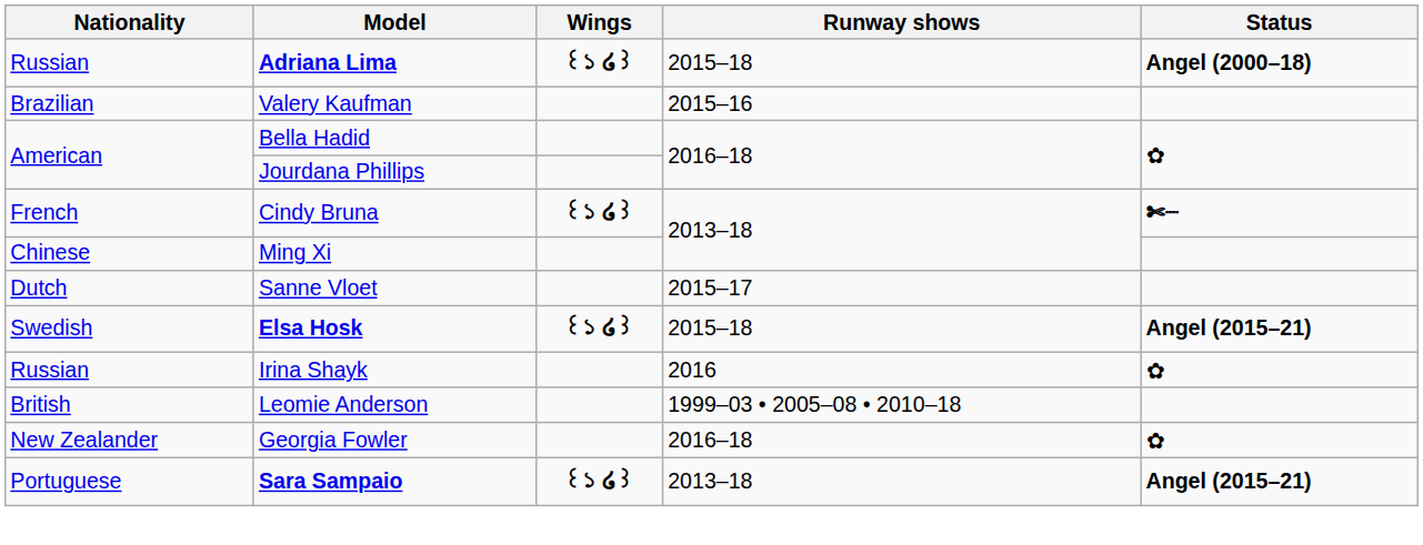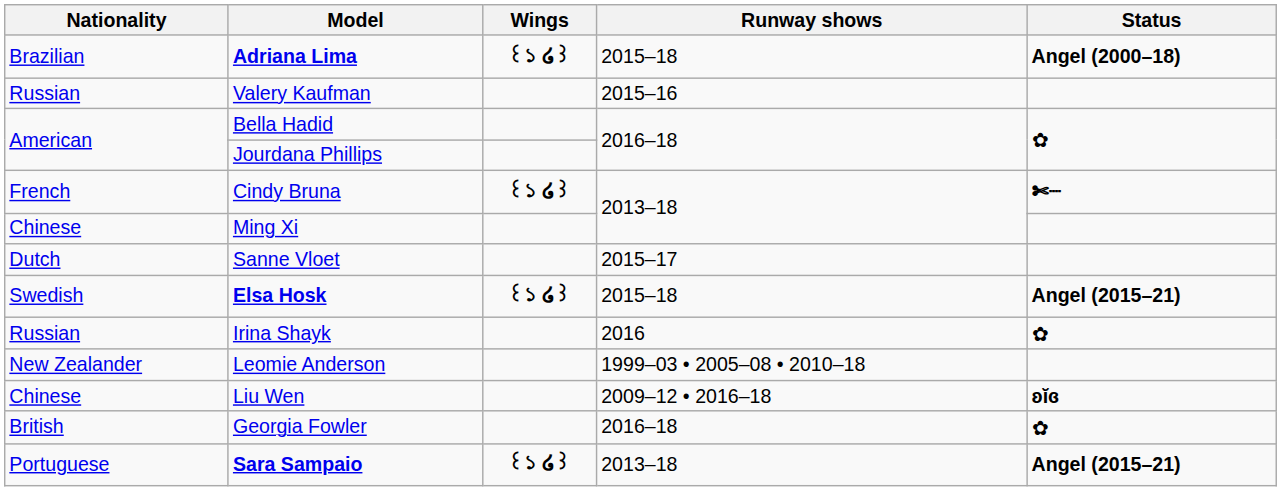Adriana Lima | Nationality: Russian -> Brazilian
Valery Kaufman | Nationality: Brazilian -> Russian
Leomie Anderson | Nationality: British -> New Zealander
+ row: Chinese | Liu Wen | 2009–12 • 2016–18 | ʚĭɞ
Georgia Fowler | Nationality: New Zealander -> British
